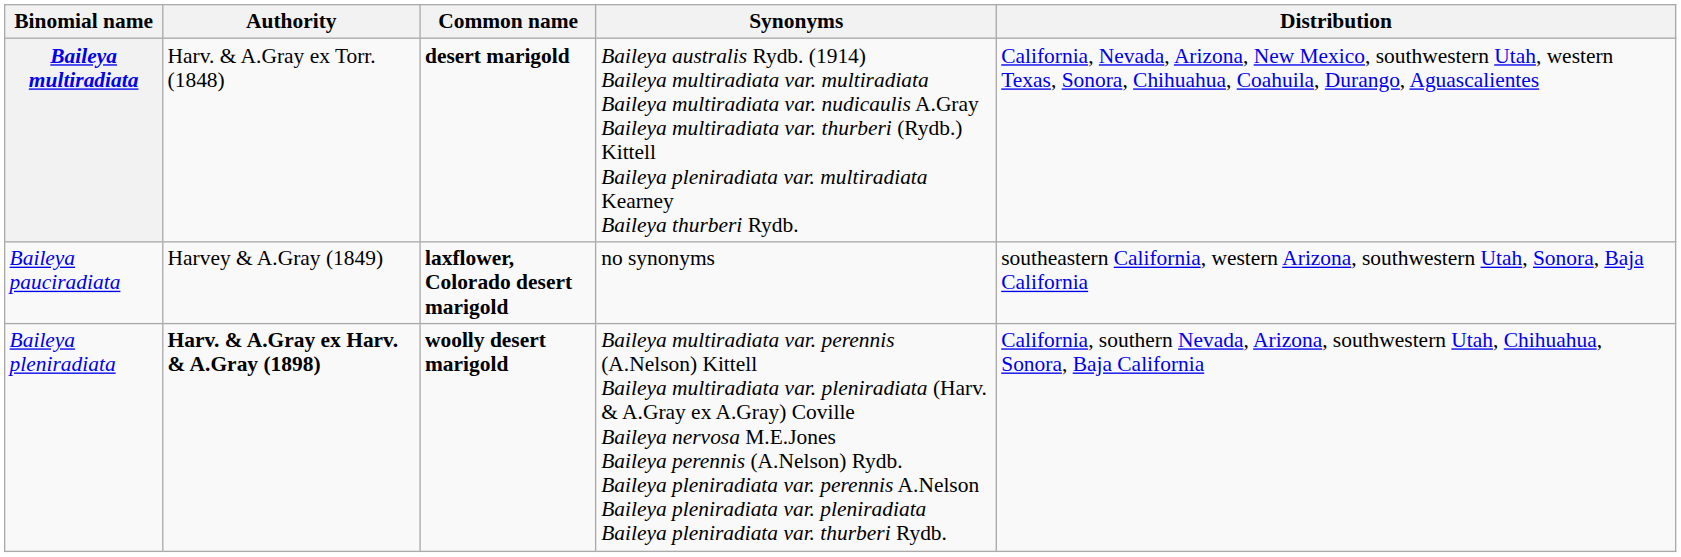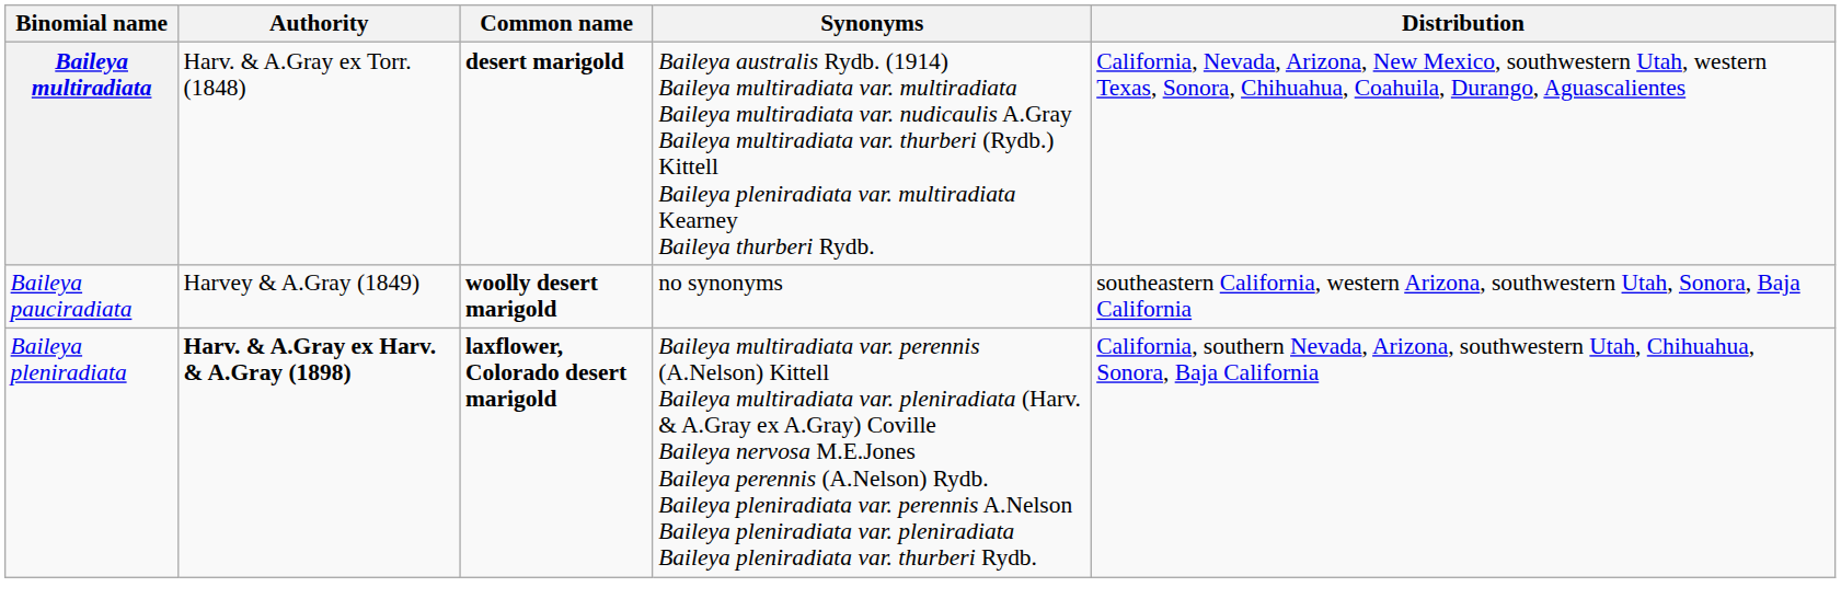Baileya pauciradiata | Common name: laxflower, Colorado desert marigold -> woolly desert marigold
Baileya pleniradiata | Common name: woolly desert marigold -> laxflower, Colorado desert marigold
